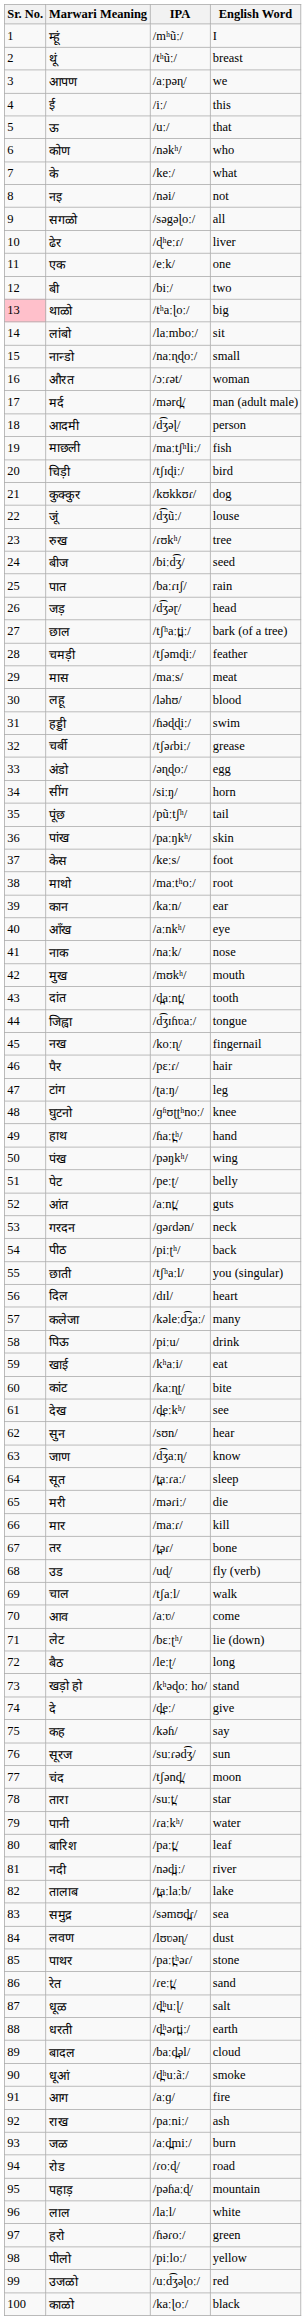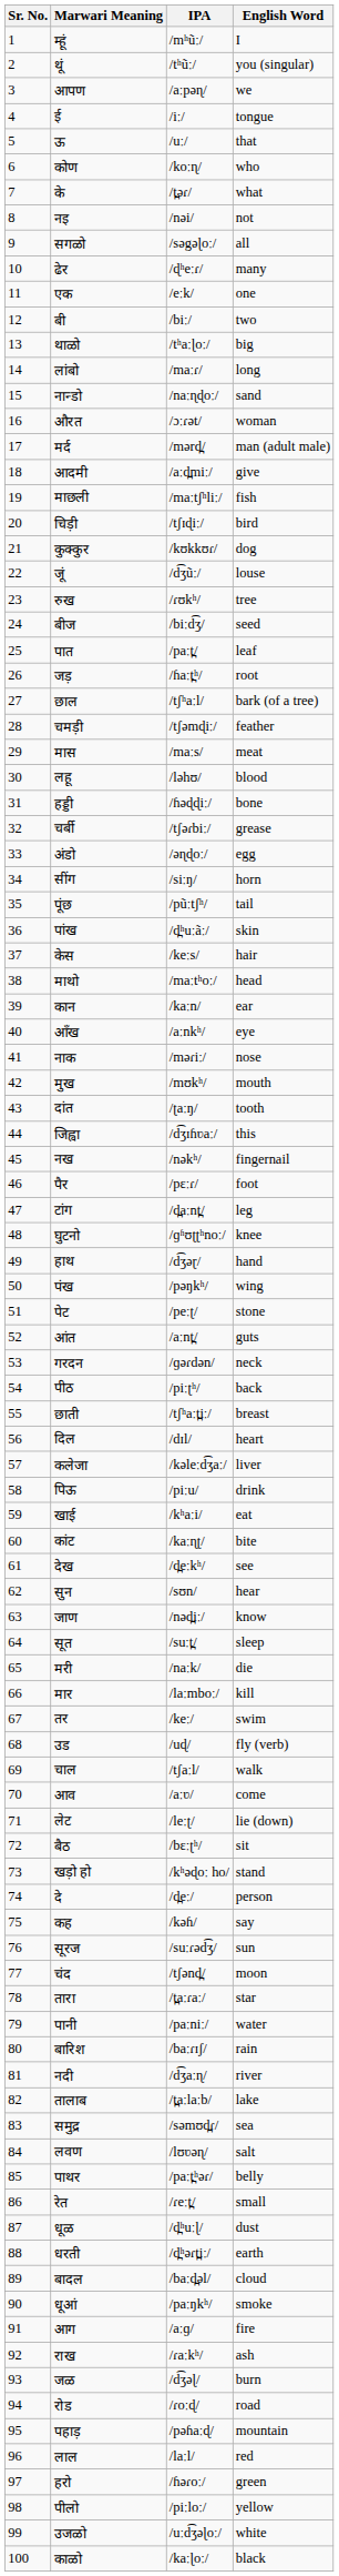थूं | English Word: breast -> you (singular)
ई | English Word: this -> tongue
कोण | IPA: /nəkʰ/ -> /koːɳ/
के | IPA: /keː/ -> /t̪əɾ/
ढेर | English Word: liver -> many
थाळो | Sr. No.: pink background -> no background
लांबो | IPA: /laːmboː/ -> /maːɾ/
लांबो | English Word: sit -> long
नान्डो | English Word: small -> sand
आदमी | IPA: /d͡ʒəɭ/ -> /aːd̪miː/
आदमी | English Word: person -> give
पात | IPA: /baːɾɪʃ/ -> /paːt̪/
पात | English Word: rain -> leaf
जड़ | IPA: /d͡ʒəɽ/ -> /ɦaːt̪ʰ/
जड़ | English Word: head -> root
छाल | IPA: /tʃʰaːt̪iː/ -> /tʃʰaːl/
हड्डी | English Word: swim -> bone
पांख | IPA: /paːŋkʰ/ -> /d̪ʰuːãː/
केस | English Word: foot -> hair
माथो | English Word: root -> head
नाक | IPA: /naːk/ -> /məɾiː/
दांत | IPA: /d̪aːnt̪/ -> /ʈaːŋ/
जिह्वा | English Word: tongue -> this
नख | IPA: /koːɳ/ -> /nəkʰ/
पैर | English Word: hair -> foot
टांग | IPA: /ʈaːŋ/ -> /d̪aːnt̪/
हाथ | IPA: /ɦaːt̪ʰ/ -> /d͡ʒəɽ/
पेट | English Word: belly -> stone
छाती | IPA: /tʃʰaːl/ -> /tʃʰaːt̪iː/
छाती | English Word: you (singular) -> breast
कलेजा | English Word: many -> liver
जाण | IPA: /d͡ʒaːɳ/ -> /nəd̪iː/
सूत | IPA: /t̪aːɾaː/ -> /suːt̪/
मरी | IPA: /məɾiː/ -> /naːk/
मार | IPA: /maːɾ/ -> /laːmboː/
तर | IPA: /t̪əɾ/ -> /keː/
तर | English Word: bone -> swim
लेट | IPA: /bɛːʈʰ/ -> /leːʈ/
बैठ | IPA: /leːʈ/ -> /bɛːʈʰ/
बैठ | English Word: long -> sit
दे | English Word: give -> person
तारा | IPA: /suːt̪/ -> /t̪aːɾaː/
पानी | IPA: /ɾaːkʰ/ -> /paːniː/
बारिश | IPA: /paːt̪/ -> /baːɾɪʃ/
बारिश | English Word: leaf -> rain
नदी | IPA: /nəd̪iː/ -> /d͡ʒaːɳ/
लवण | English Word: dust -> salt
पाथर | English Word: stone -> belly
रेत | English Word: sand -> small
धूळ | English Word: salt -> dust
धूआं | IPA: /d̪ʰuːãː/ -> /paːŋkʰ/
राख | IPA: /paːniː/ -> /ɾaːkʰ/
जळ | IPA: /aːd̪miː/ -> /d͡ʒəɭ/
लाल | English Word: white -> red
उजळो | English Word: red -> white
